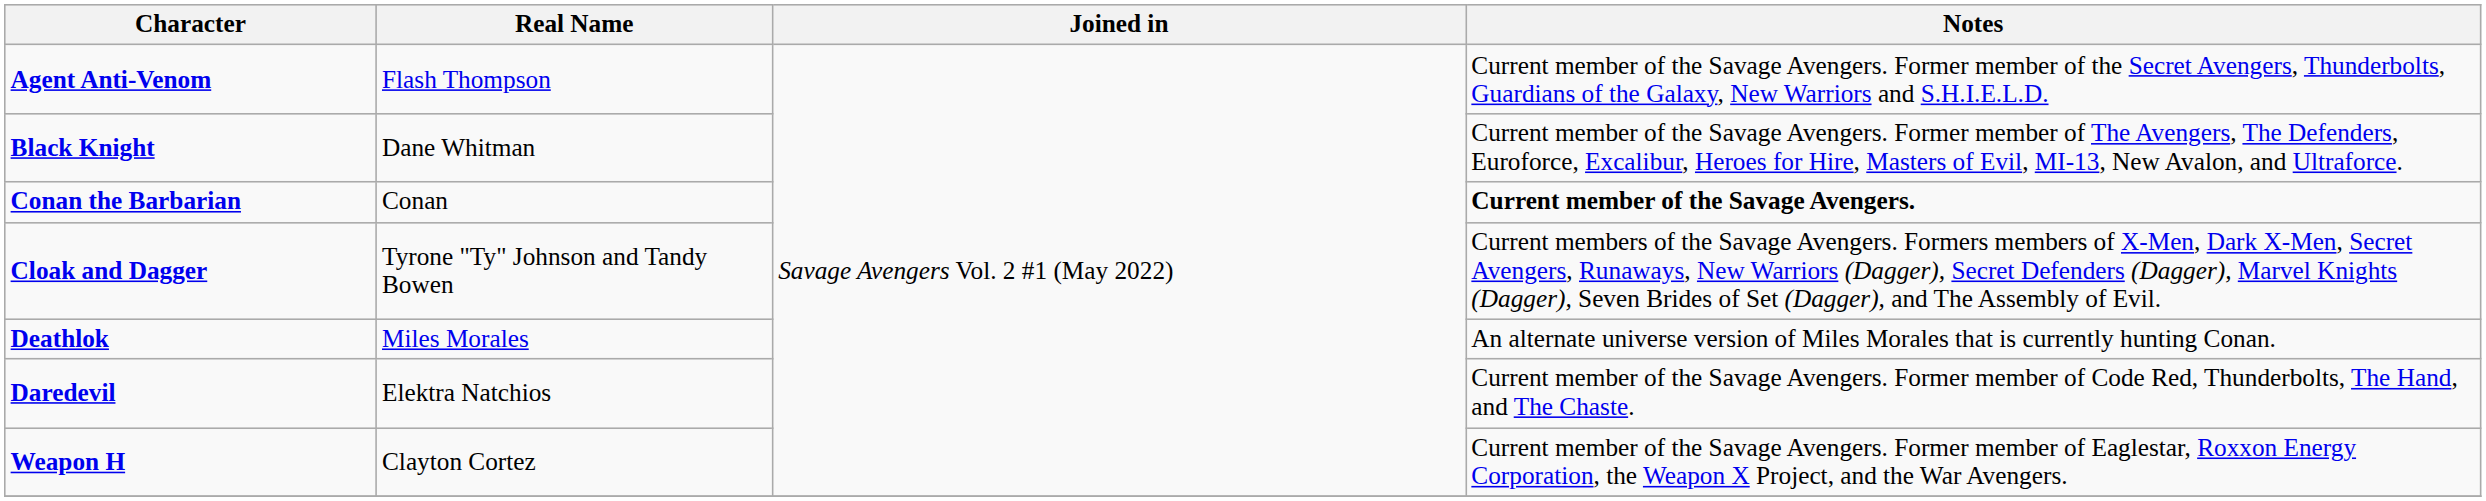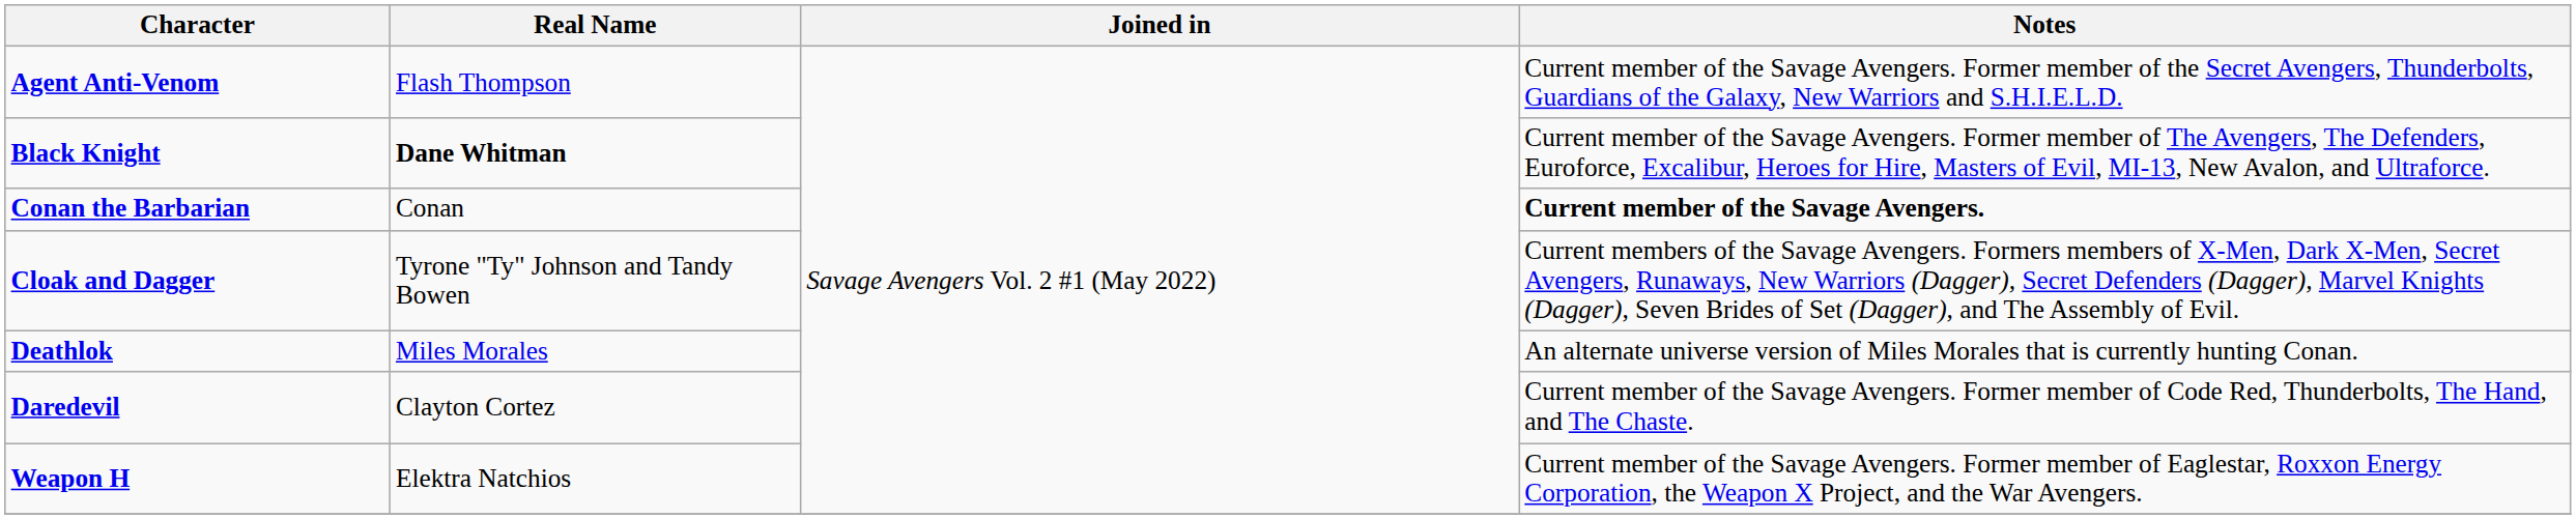Black Knight | Real Name: normal -> bold
Daredevil | Real Name: Elektra Natchios -> Clayton Cortez
Weapon H | Real Name: Clayton Cortez -> Elektra Natchios
